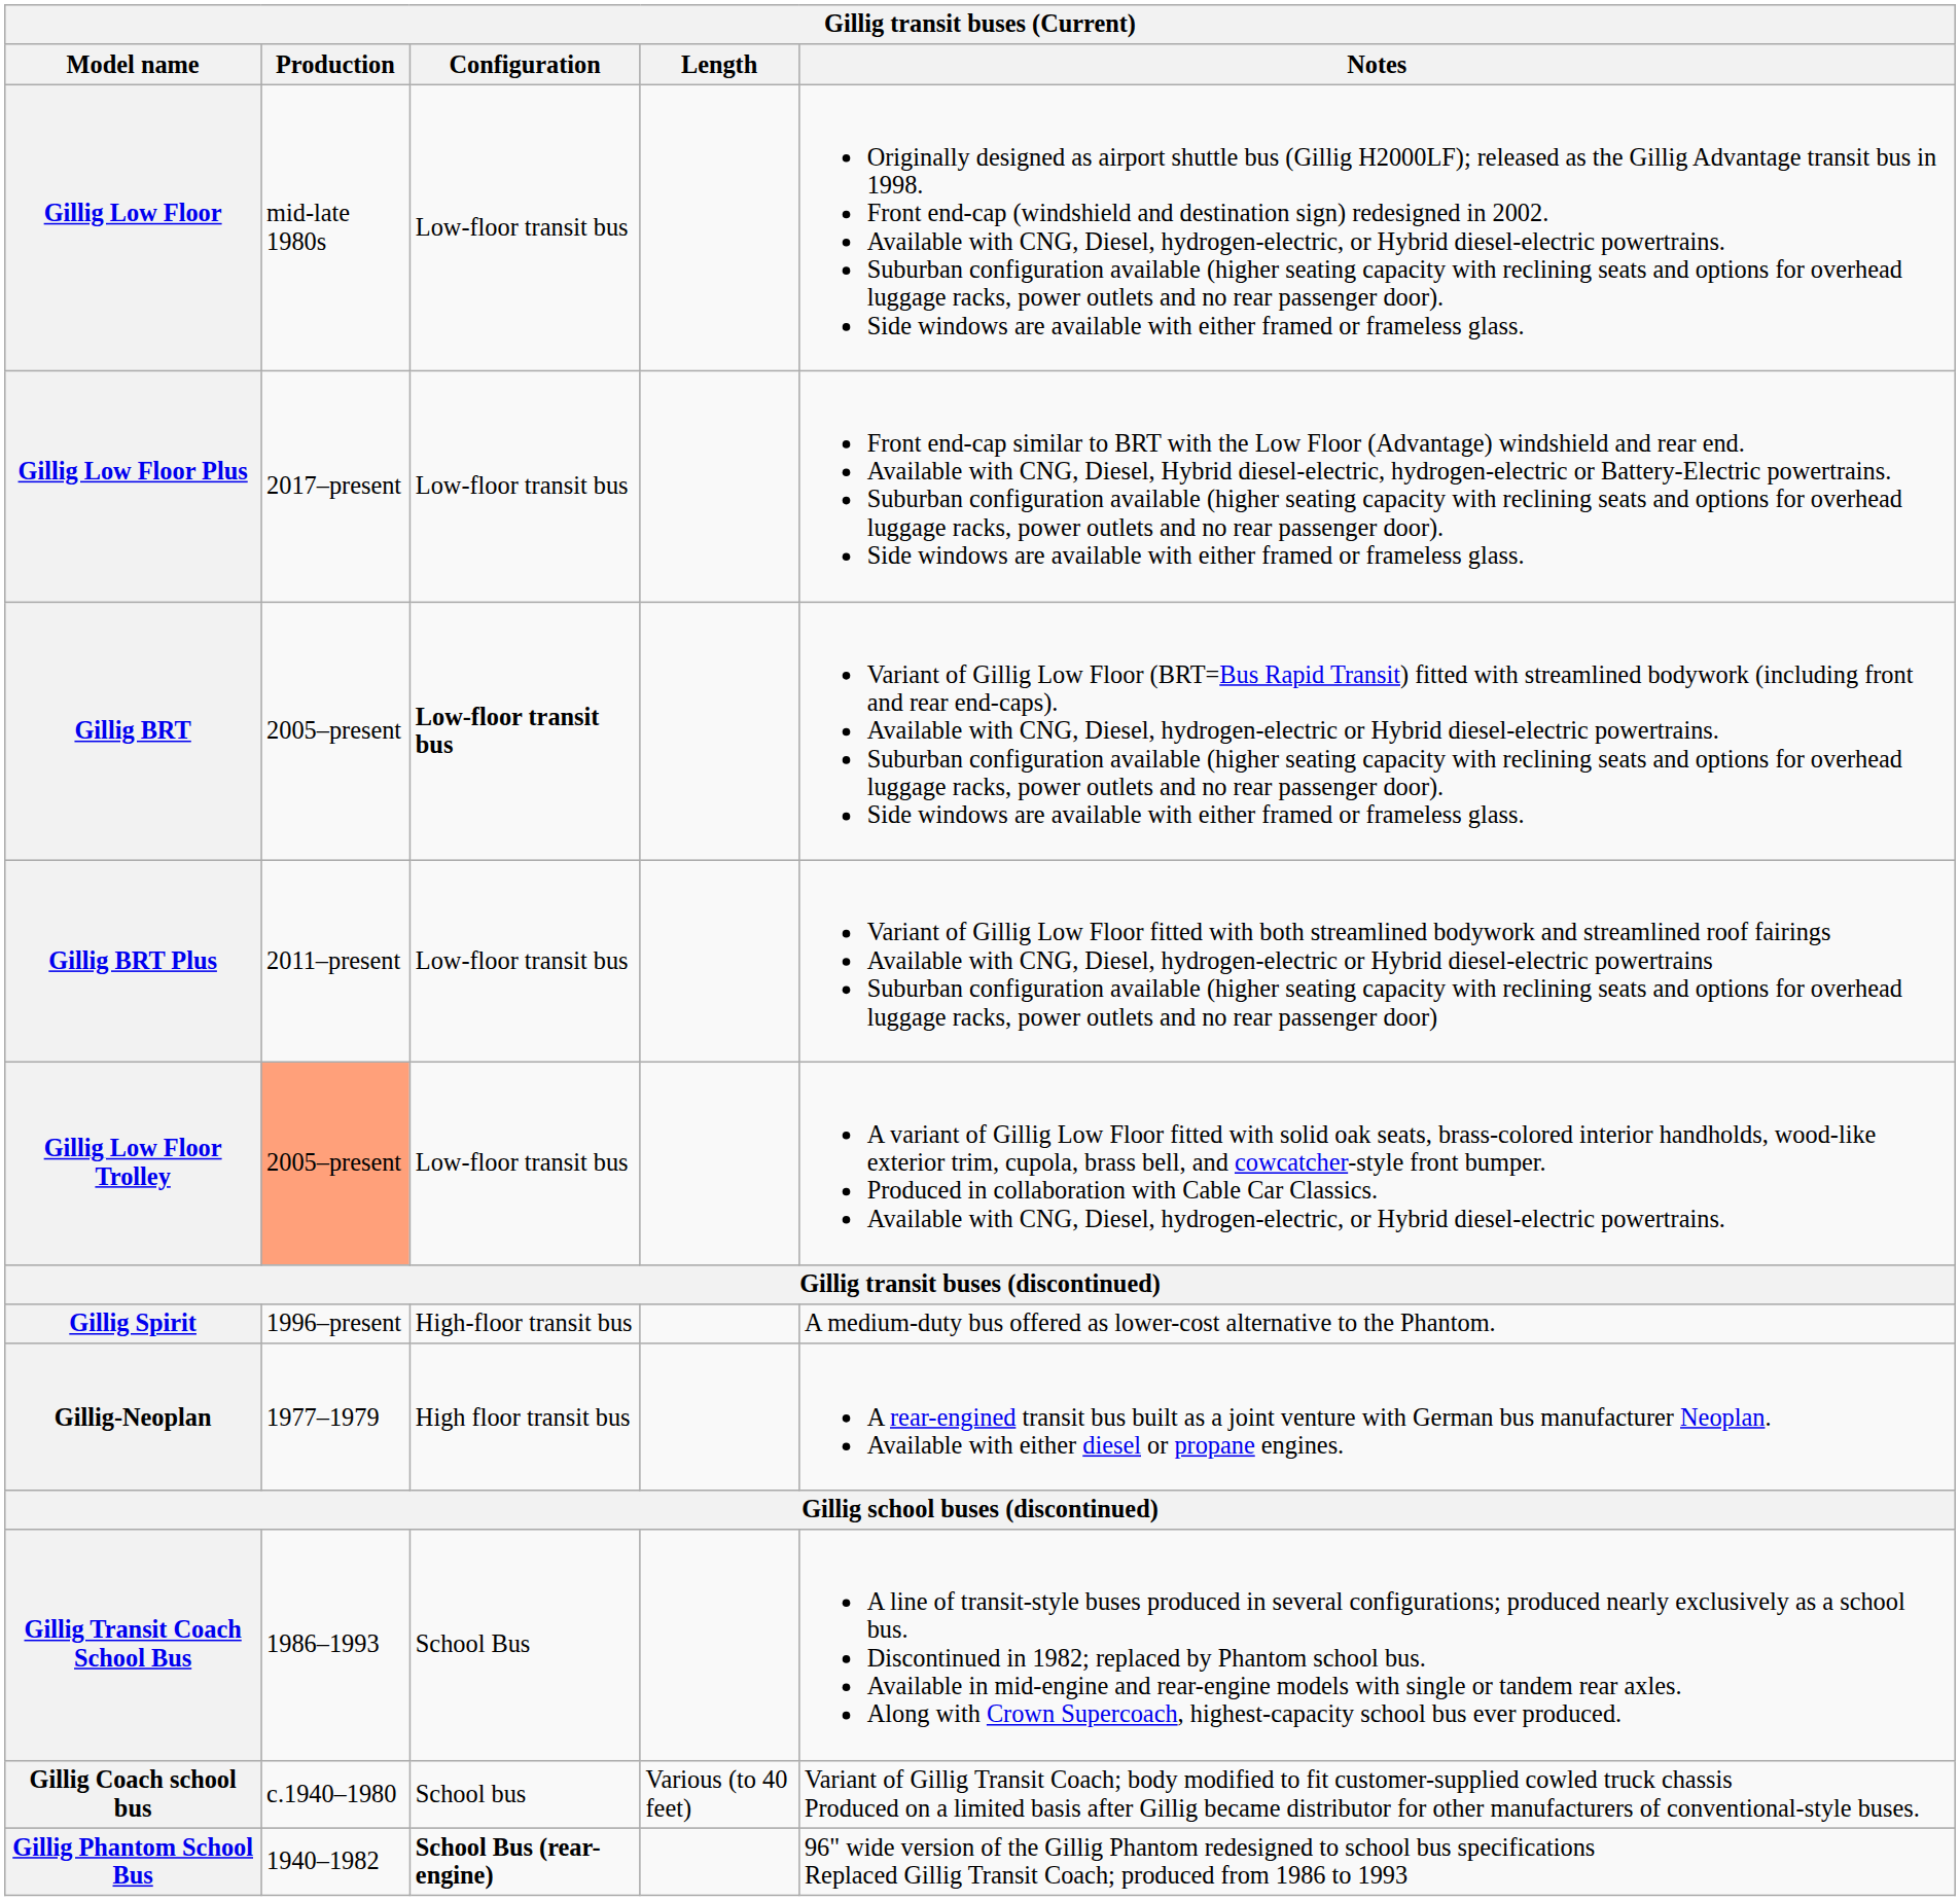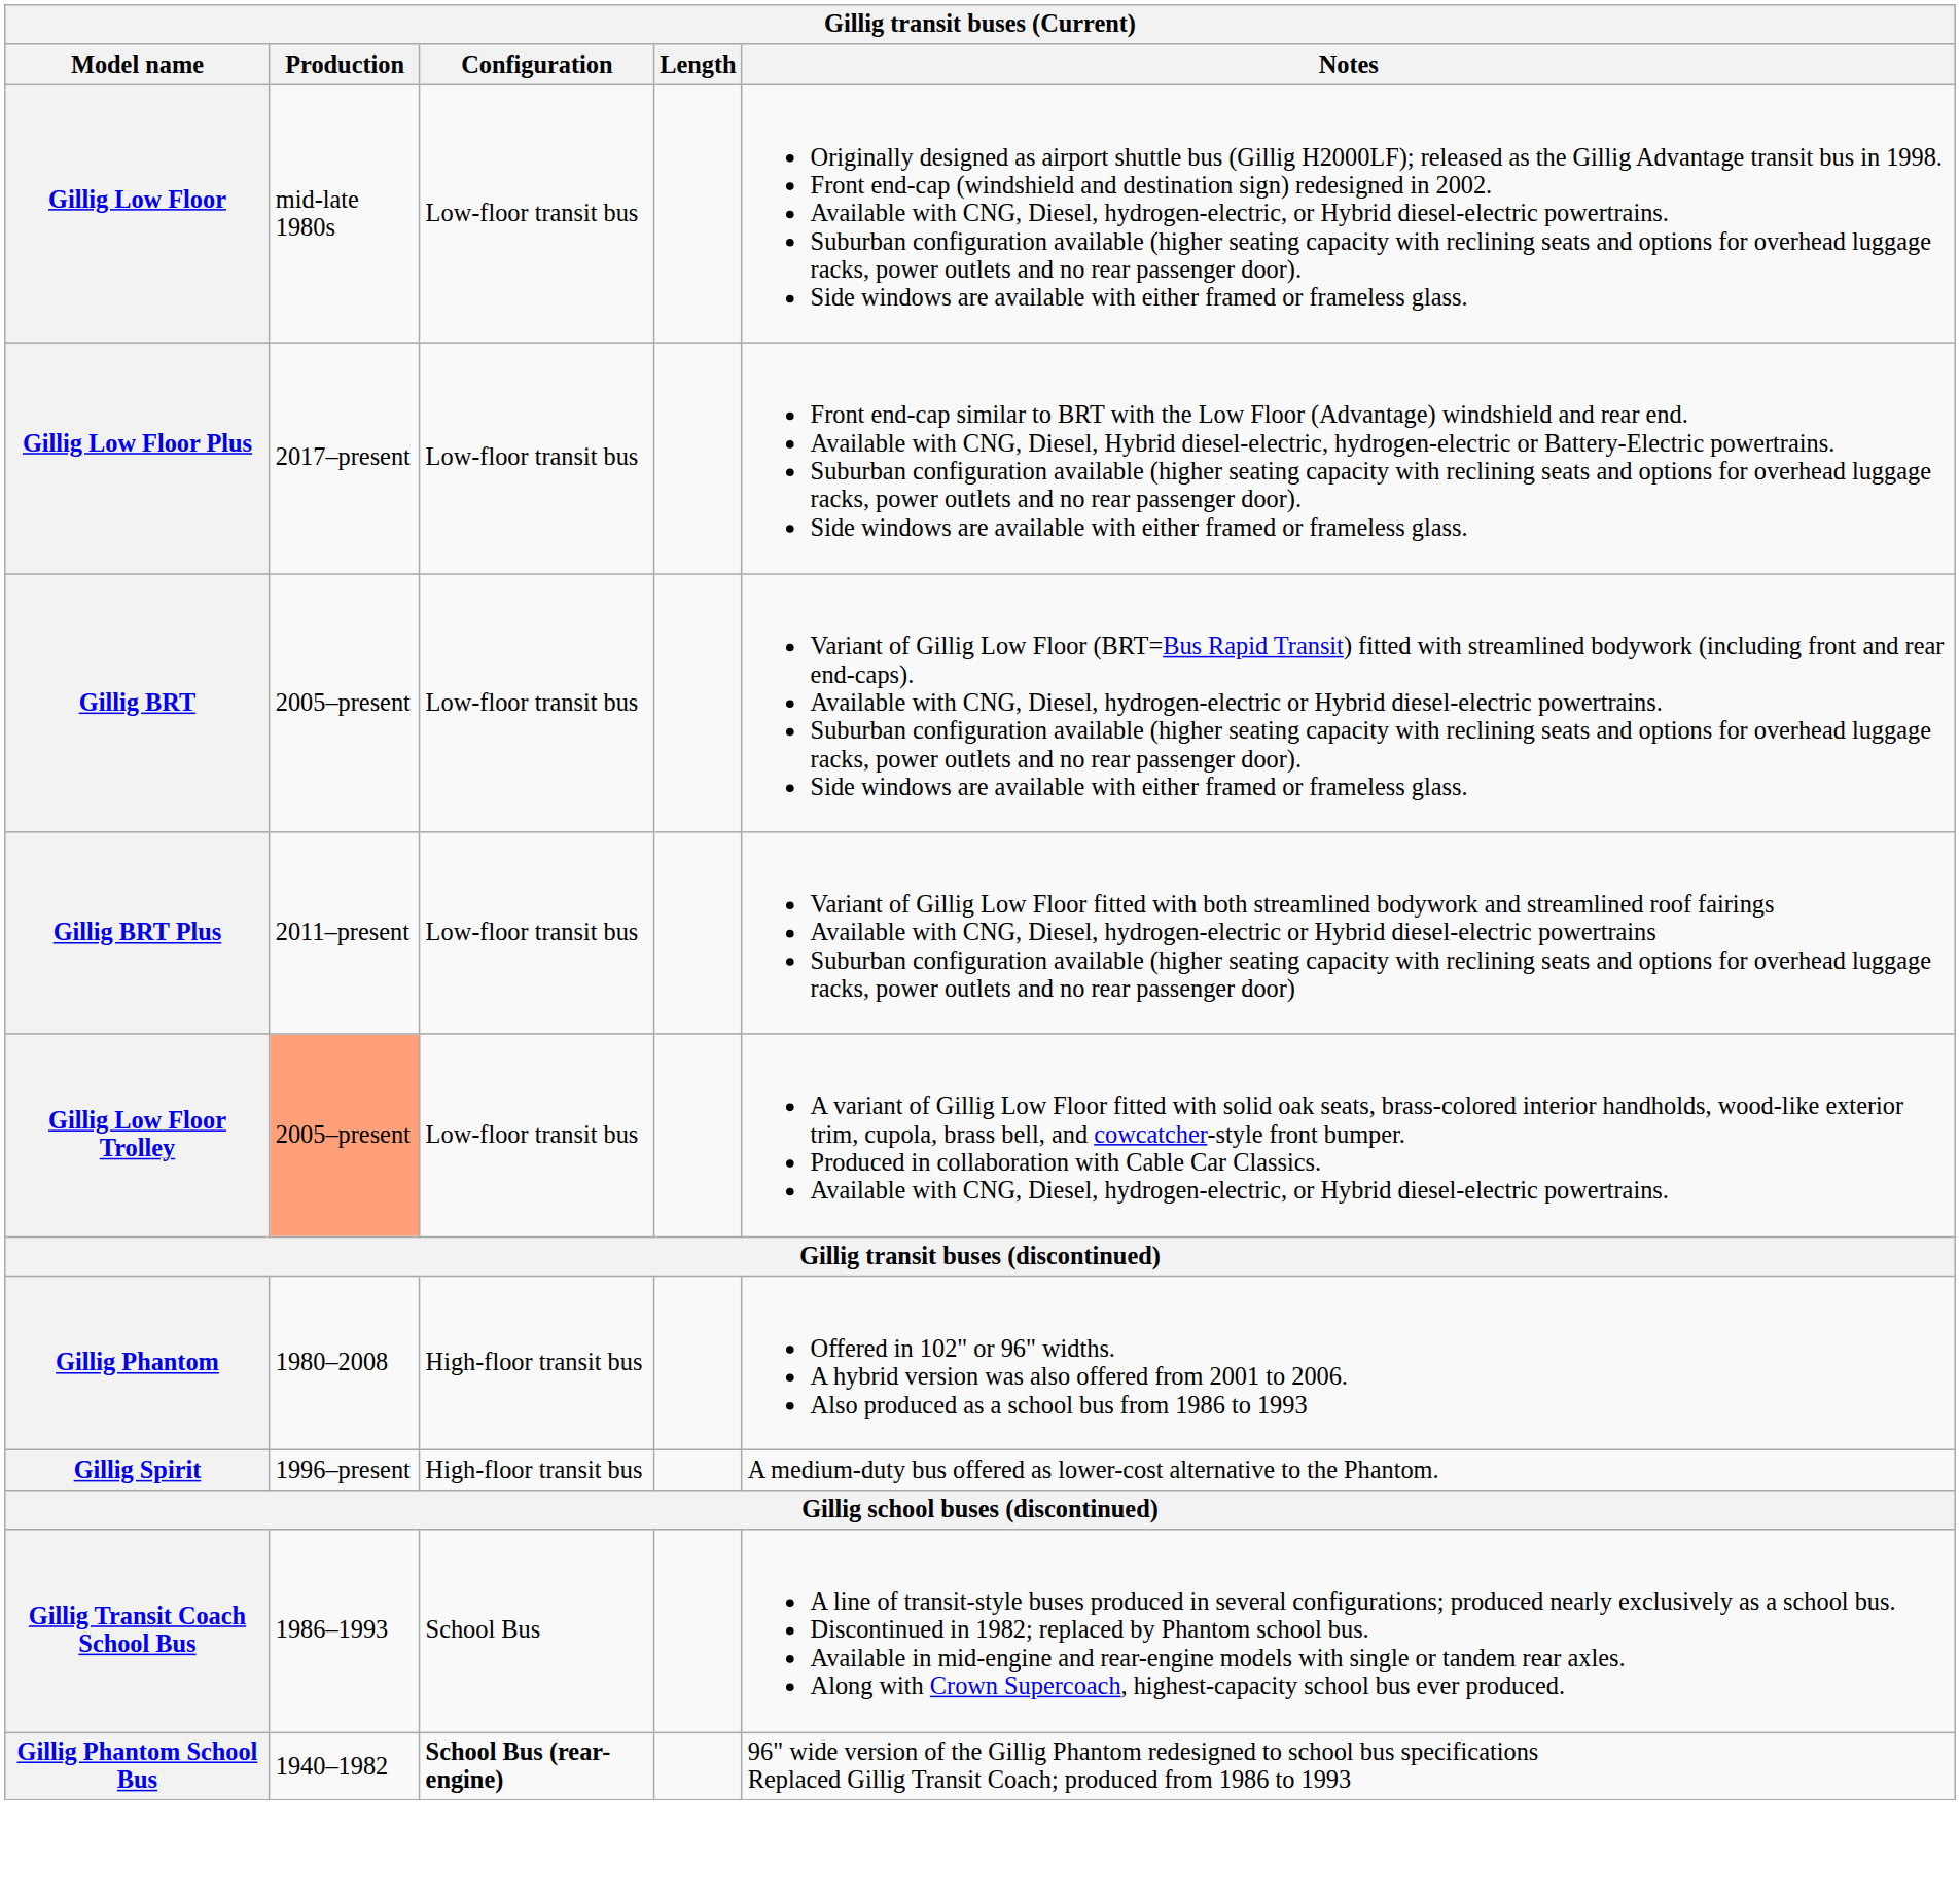Gillig BRT | Configuration: bold -> normal
+ row: Gillig Phantom | 1980–2008 | High-floor transit bus | Offered in 102" or 96" widths. A hybrid version was also offered from 2001 to 2006. Also produced as a school bus from 1986 to 1993
- row: Gillig-Neoplan | 1977–1979 | High floor transit bus | A rear-engined transit bus built as a joint venture with German bus manufacturer Neoplan. Available with either diesel or propane engines.
- row: Gillig Coach school bus | c.1940–1980 | School bus | Various (to 40 feet) | Variant of Gillig Transit Coach; body modified to fit customer-supplied cowled truck chassis Produced on a limited basis after Gillig became distributor for other manufacturers of conventional-style buses.
